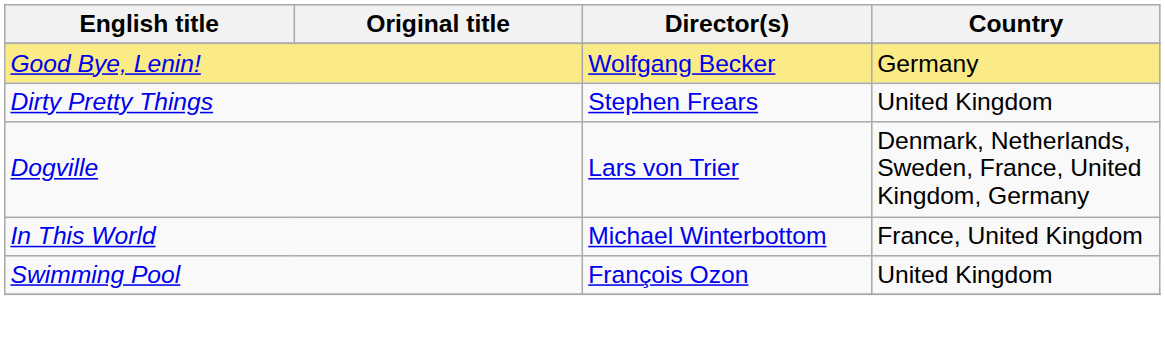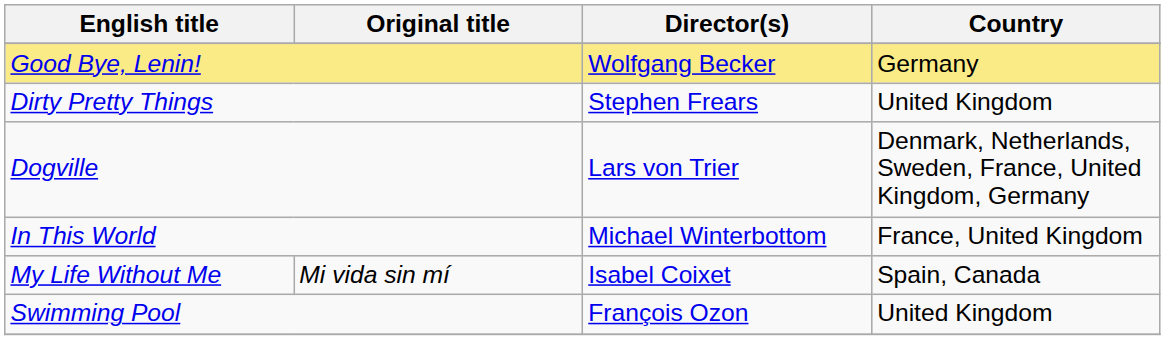+ row: My Life Without Me | Mi vida sin mí | Isabel Coixet | Spain, Canada
